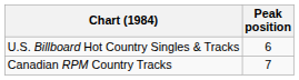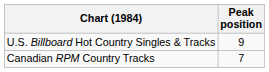U.S. Billboard Hot Country Singles & Tracks | Peak position: 6 -> 9
